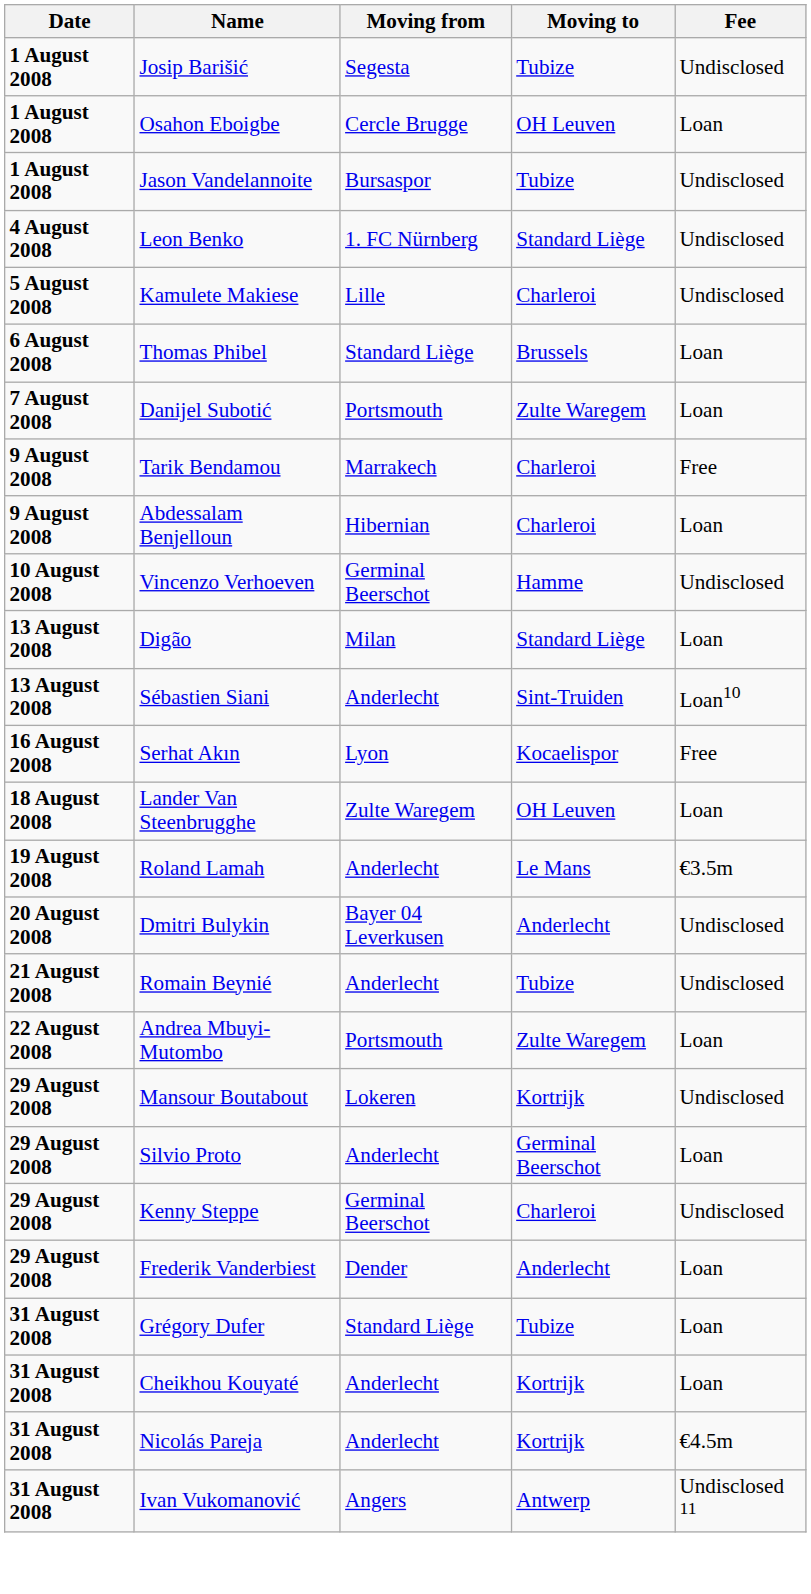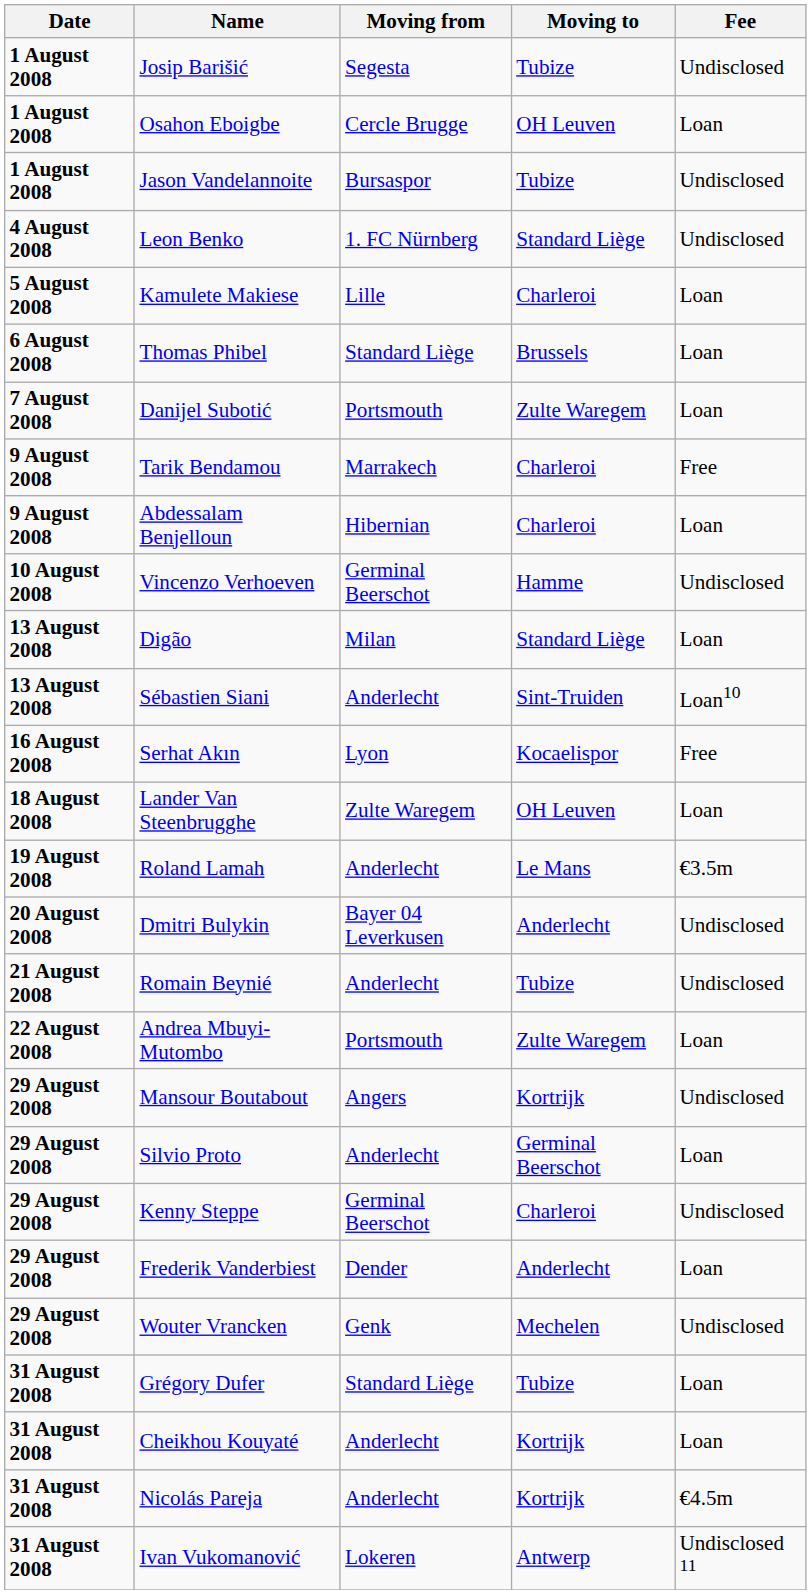Kamulete Makiese | Fee: Undisclosed -> Loan
Mansour Boutabout | Moving from: Lokeren -> Angers
+ row: 29 August 2008 | Wouter Vrancken | Genk | Mechelen | Undisclosed
Ivan Vukomanović | Moving from: Angers -> Lokeren
